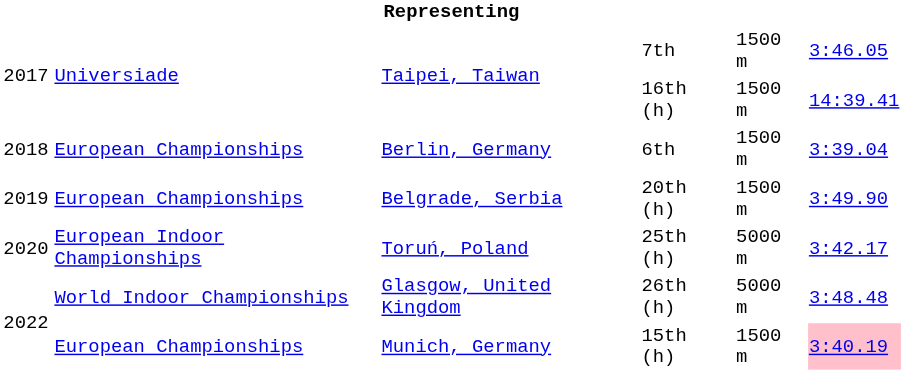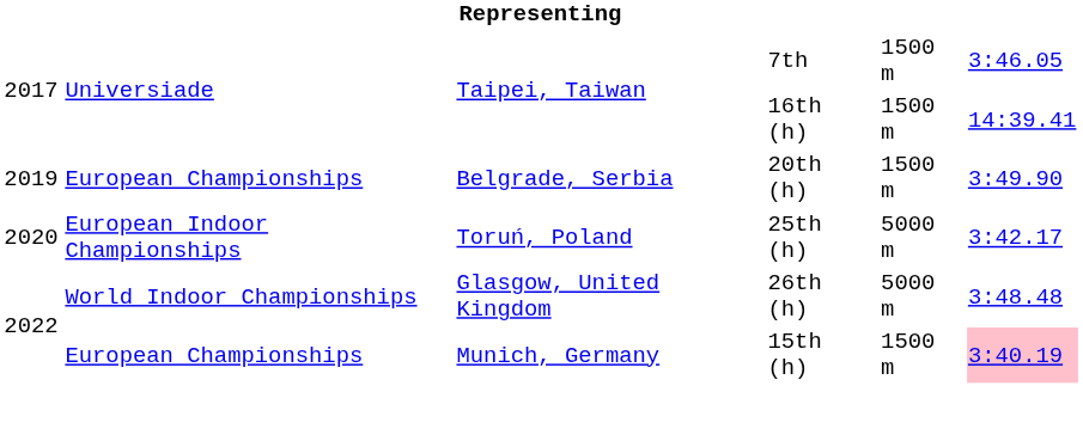- row: 2018 | European Championships | Berlin, Germany | 6th | 1500 m | 3:39.04
